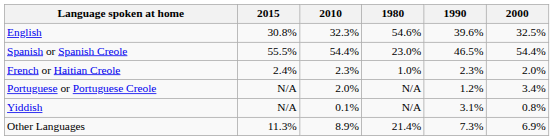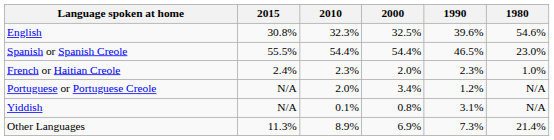columns swapped: 2000 <-> 1980
